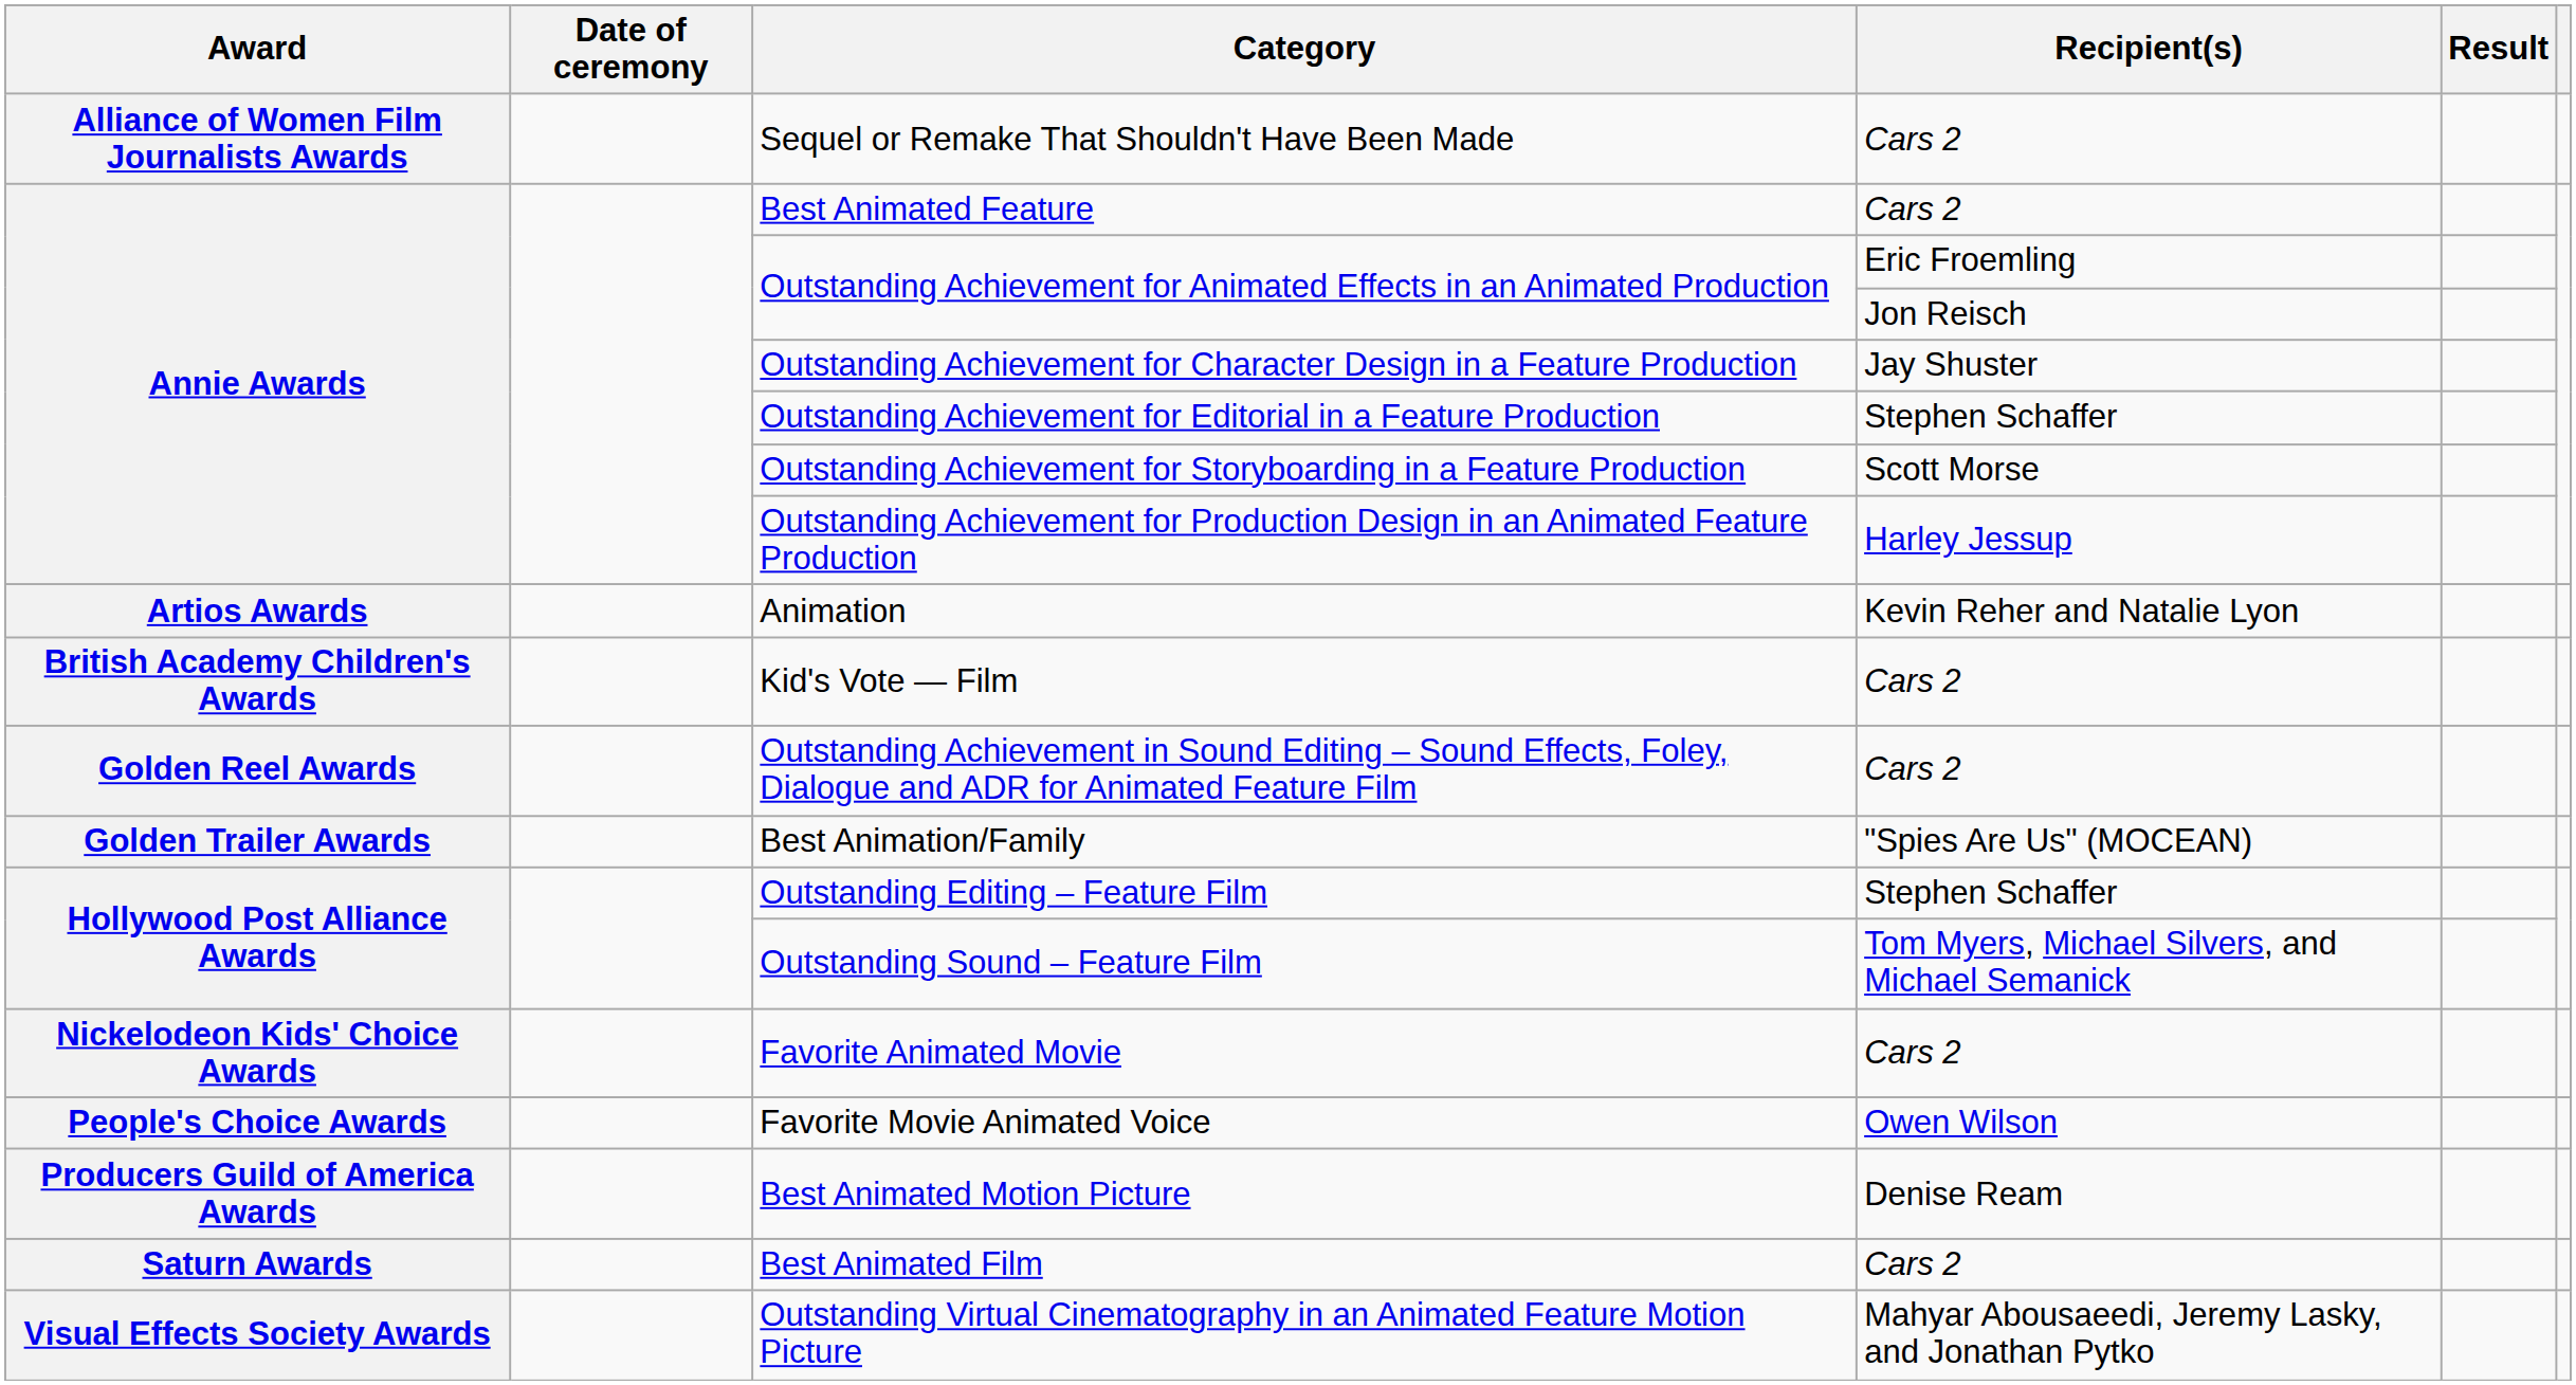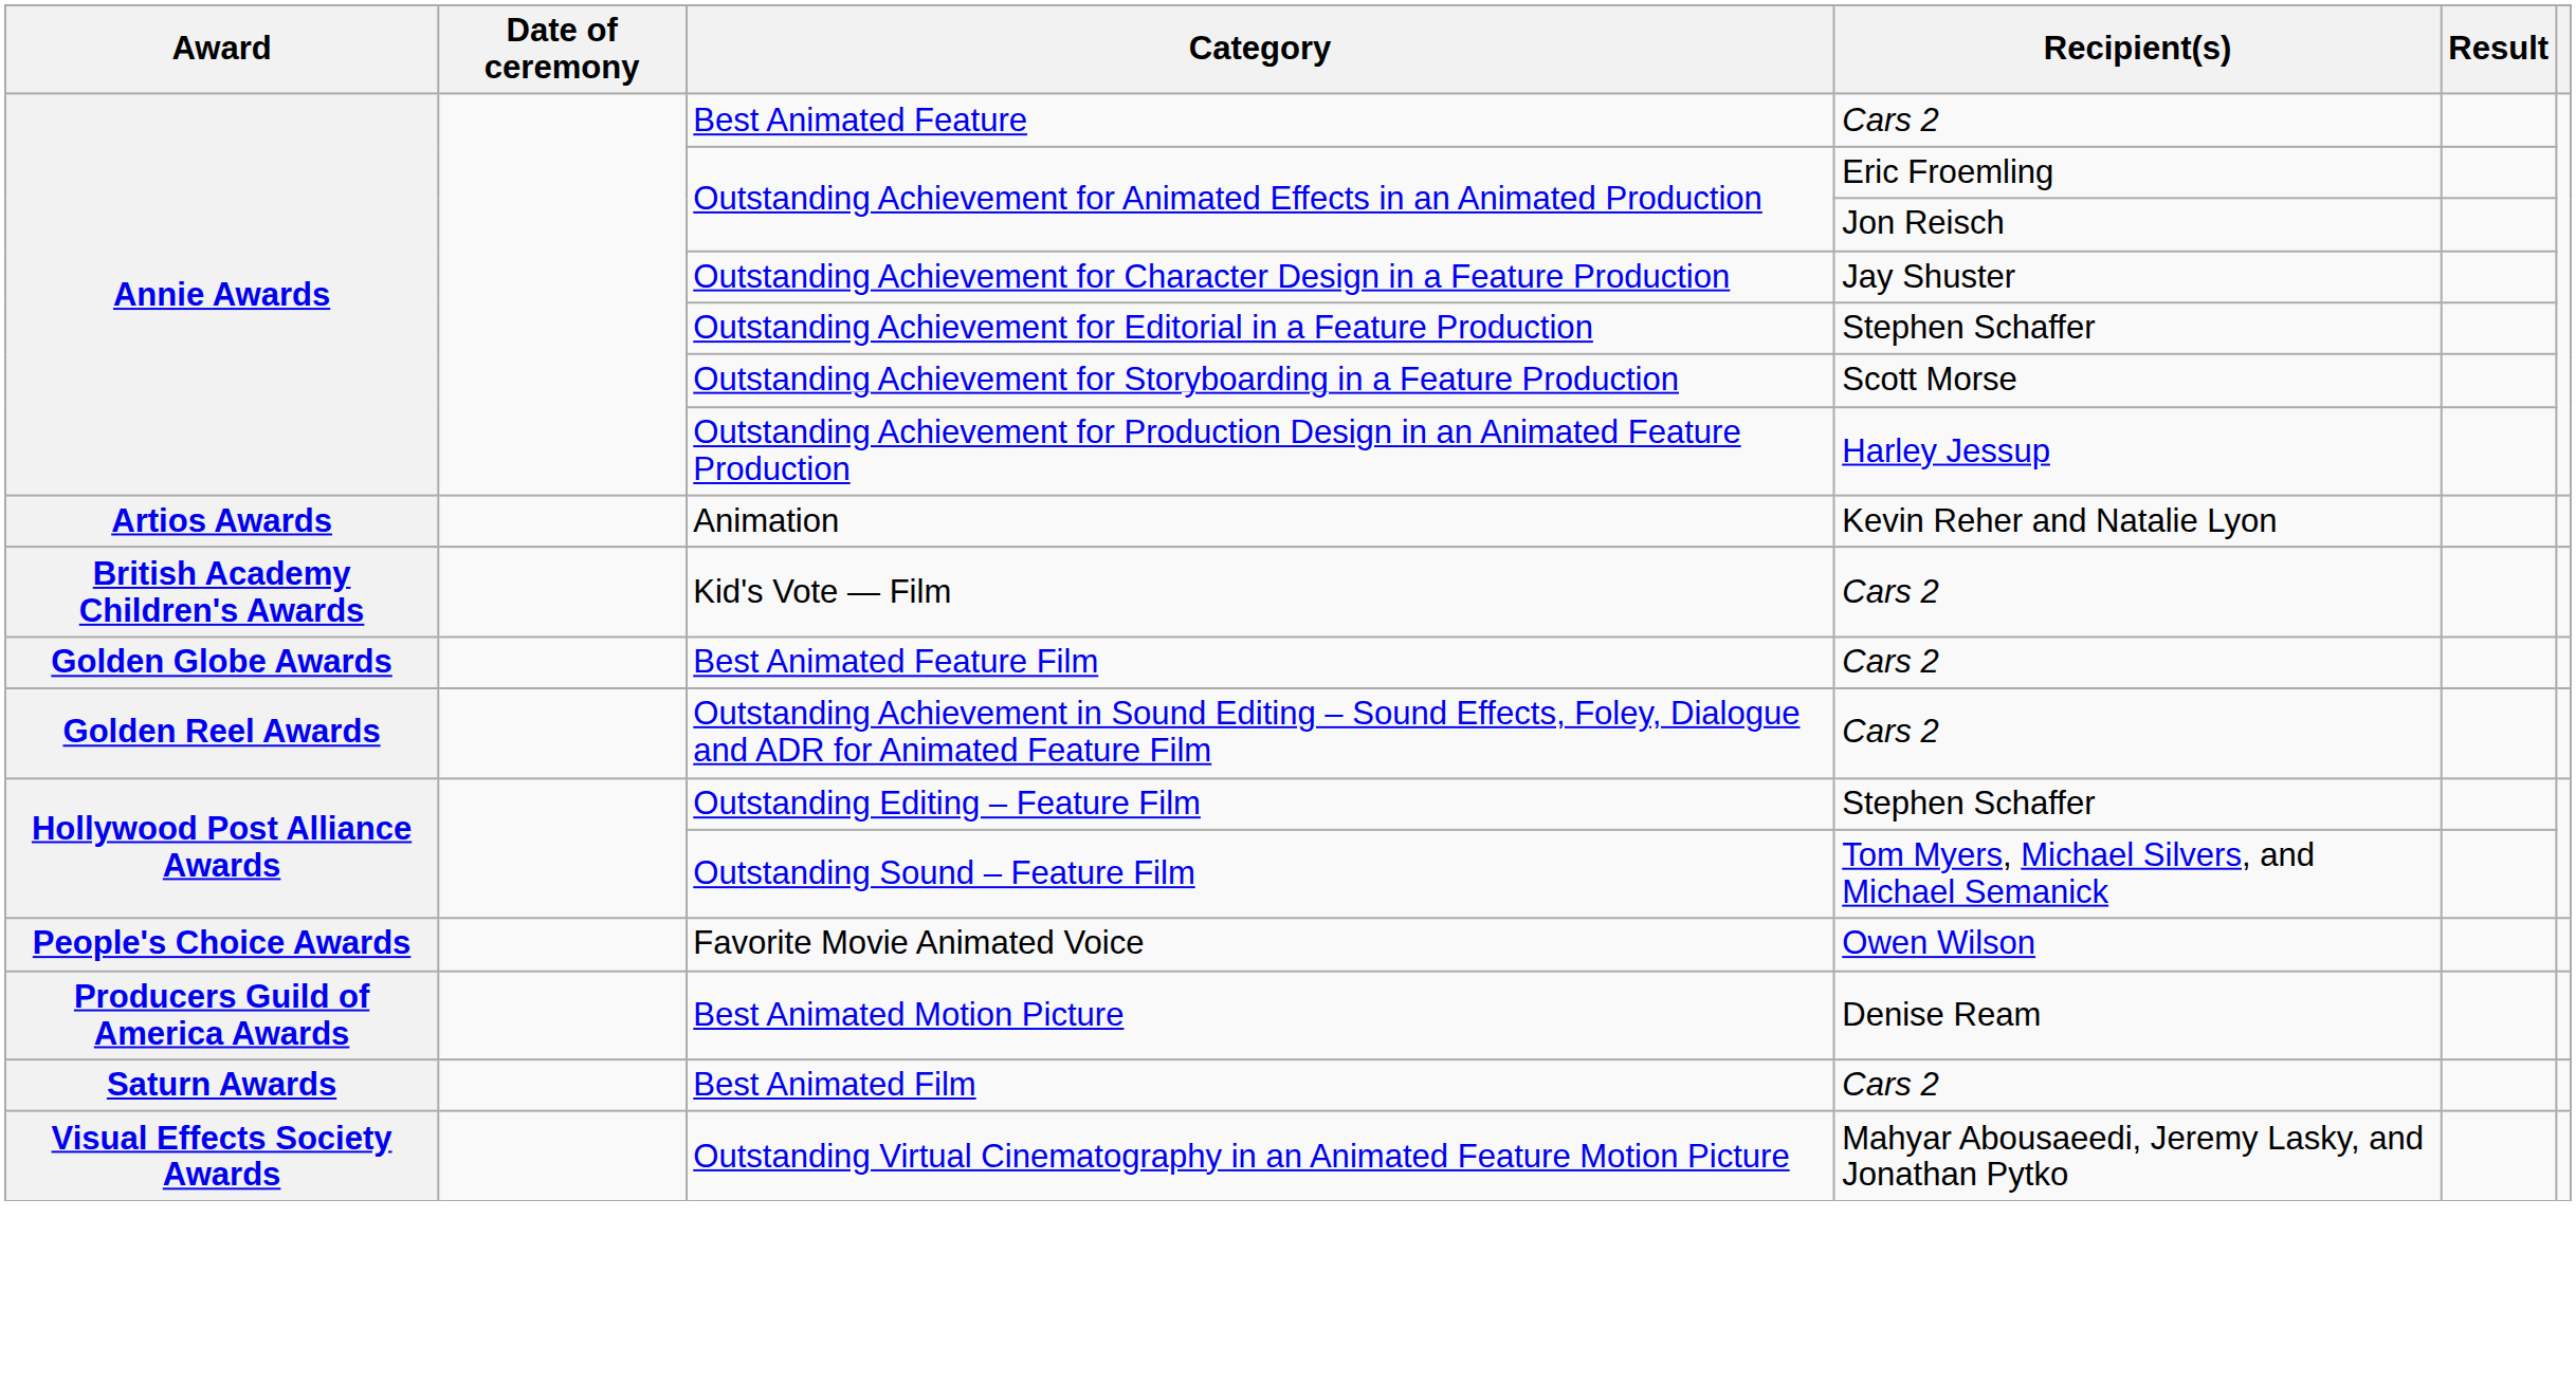- row: Alliance of Women Film Journalists Awards | Sequel or Remake That Shouldn't Have Been Made | Cars 2
+ row: Golden Globe Awards | Best Animated Feature Film | Cars 2
- row: Golden Trailer Awards | Best Animation/Family | "Spies Are Us" (MOCEAN)
- row: Nickelodeon Kids' Choice Awards | Favorite Animated Movie | Cars 2
